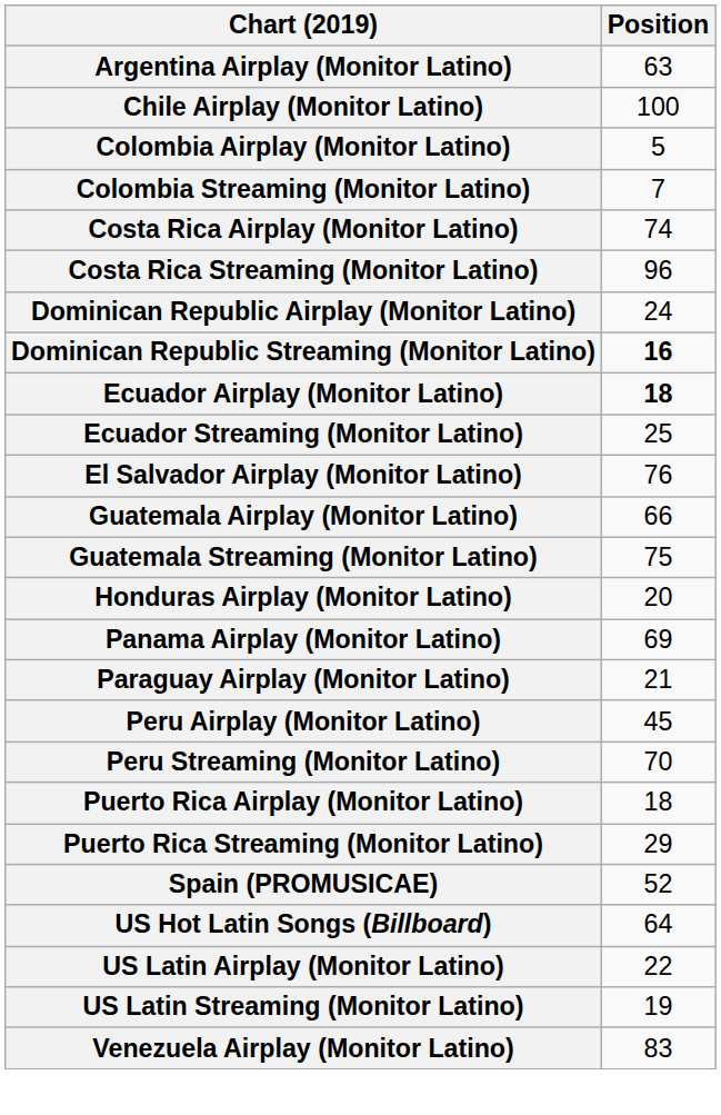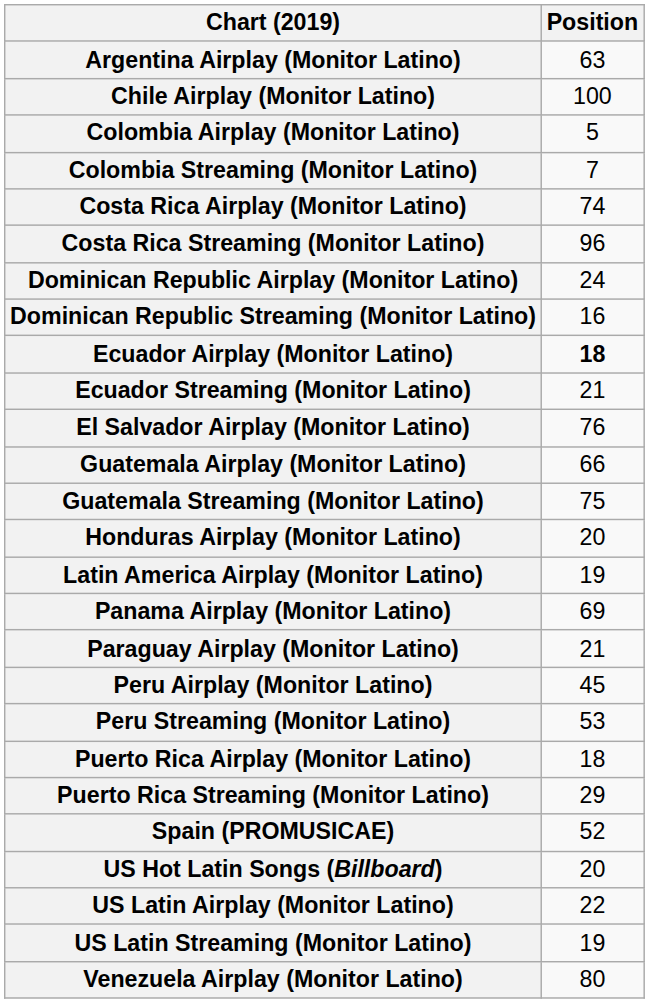Dominican Republic Streaming (Monitor Latino) | Position: bold -> normal
Ecuador Streaming (Monitor Latino) | Position: 25 -> 21
+ row: Latin America Airplay (Monitor Latino) | 19
Peru Streaming (Monitor Latino) | Position: 70 -> 53
US Hot Latin Songs (Billboard) | Position: 64 -> 20
Venezuela Airplay (Monitor Latino) | Position: 83 -> 80
